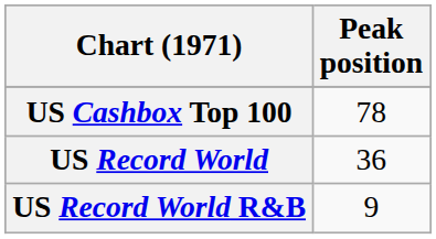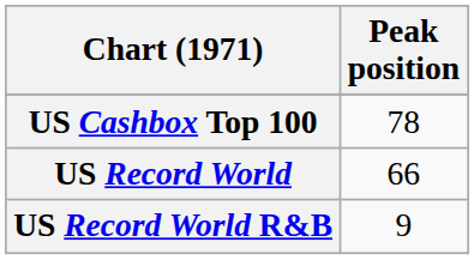US Record World | Peak position: 36 -> 66
